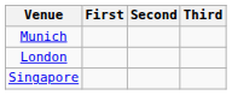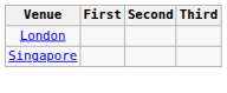- row: Munich
